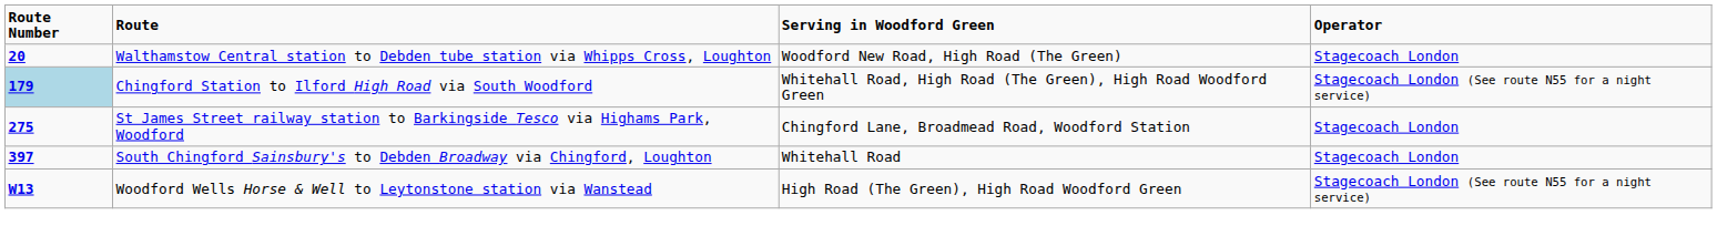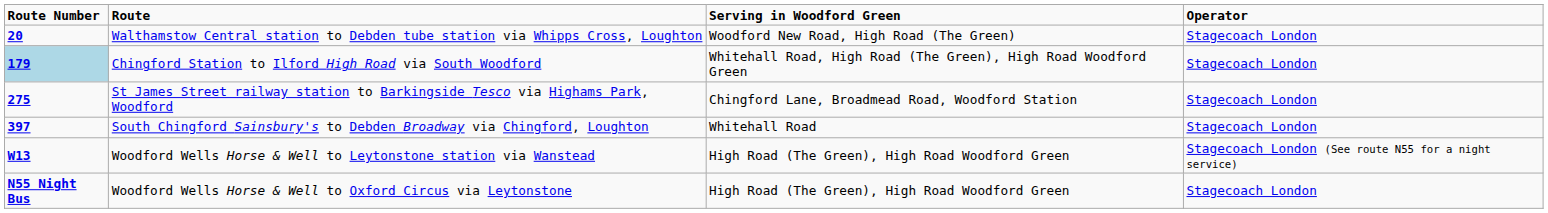Chingford Station to Ilford High Road via South Woodford | Operator: Stagecoach London (See route N55 for a night service) -> Stagecoach London
+ row: N55 Night Bus | Woodford Wells Horse & Well to Oxford Circus via Leytonstone | High Road (The Green), High Road Woodford Green | Stagecoach London
